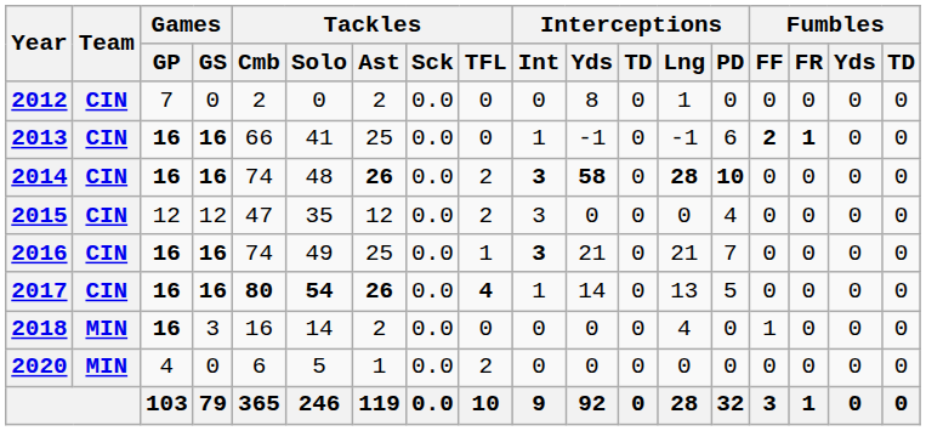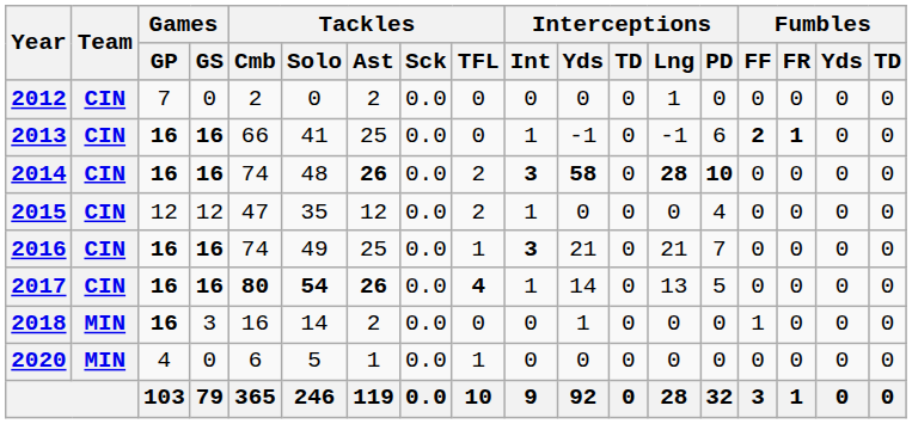2012 | Interceptions / Yds: 8 -> 0
2015 | Interceptions / Int: 3 -> 1
2018 | Interceptions / Yds: 0 -> 1
2018 | Interceptions / Lng: 4 -> 0
2020 | Tackles / TFL: 2 -> 1
